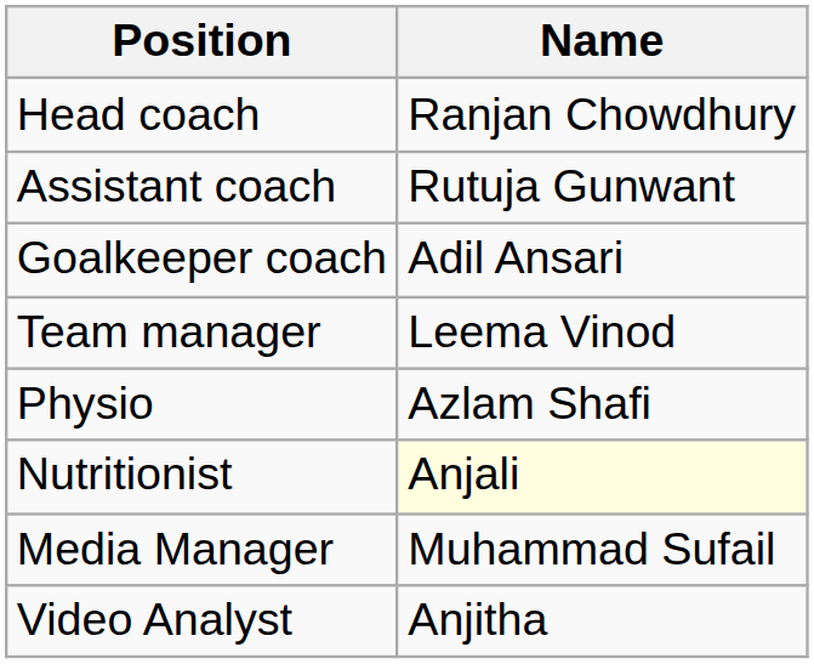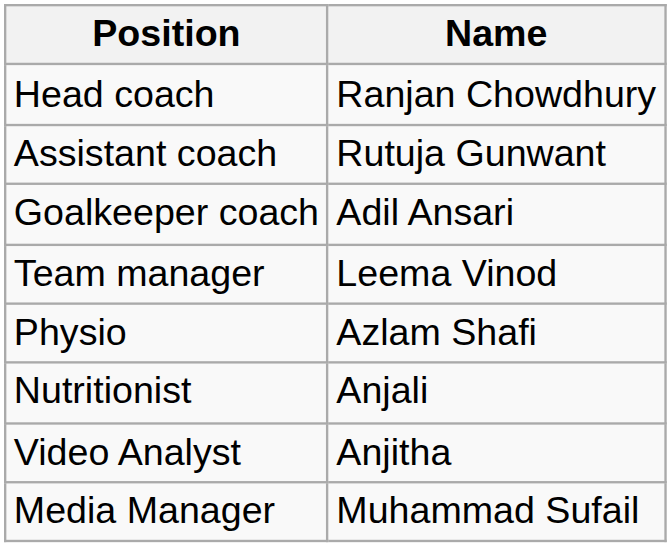Nutritionist | Name: lightyellow background -> no background
rows swapped: Video Analyst <-> Media Manager
